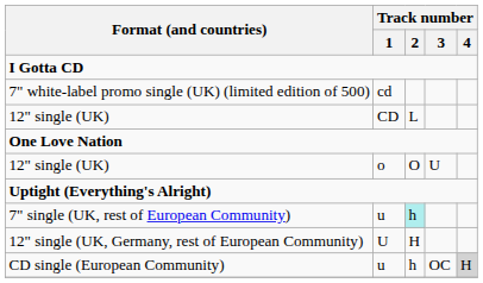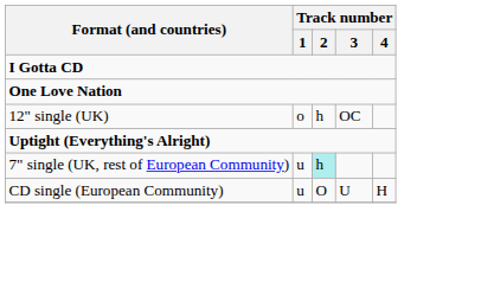- row: 7" white-label promo single (UK) (limited edition of 500) | cd
- row: 12" single (UK) | CD | L
12" single (UK) / o | Track number / 2: O -> h
12" single (UK) / o | Track number / 3: U -> OC
- row: 12" single (UK, Germany, rest of European Community) | U | H
CD single (European Community) | Track number / 2: h -> O
CD single (European Community) | Track number / 3: OC -> U
CD single (European Community) | Track number / 4: lightgrey background -> no background
